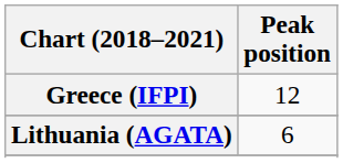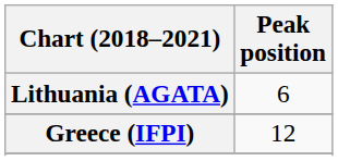rows swapped: Greece (IFPI) <-> Lithuania (AGATA)
